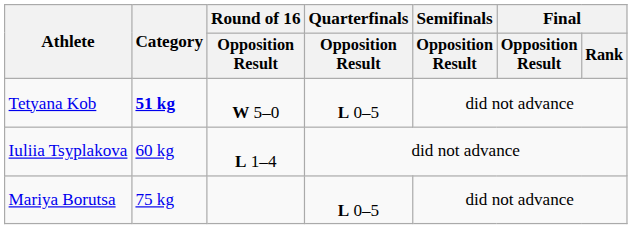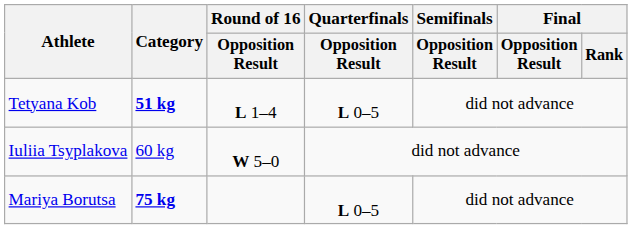Tetyana Kob | Round of 16 / Opposition Result: W 5–0 -> L 1–4
Iuliia Tsyplakova | Round of 16 / Opposition Result: L 1–4 -> W 5–0
Mariya Borutsa | Category: normal -> bold
